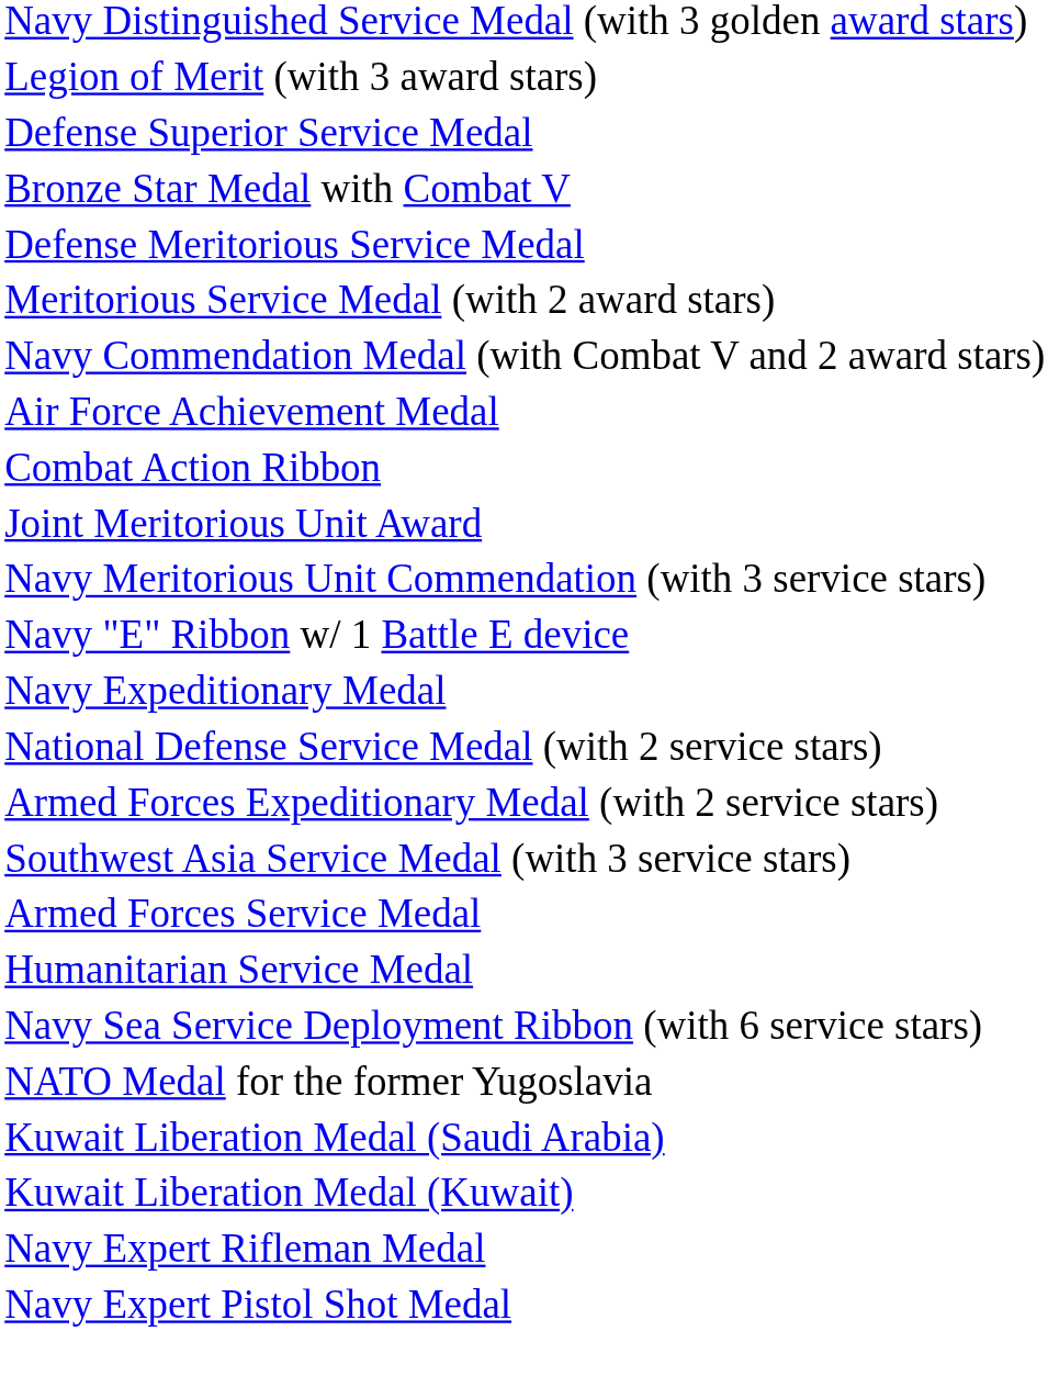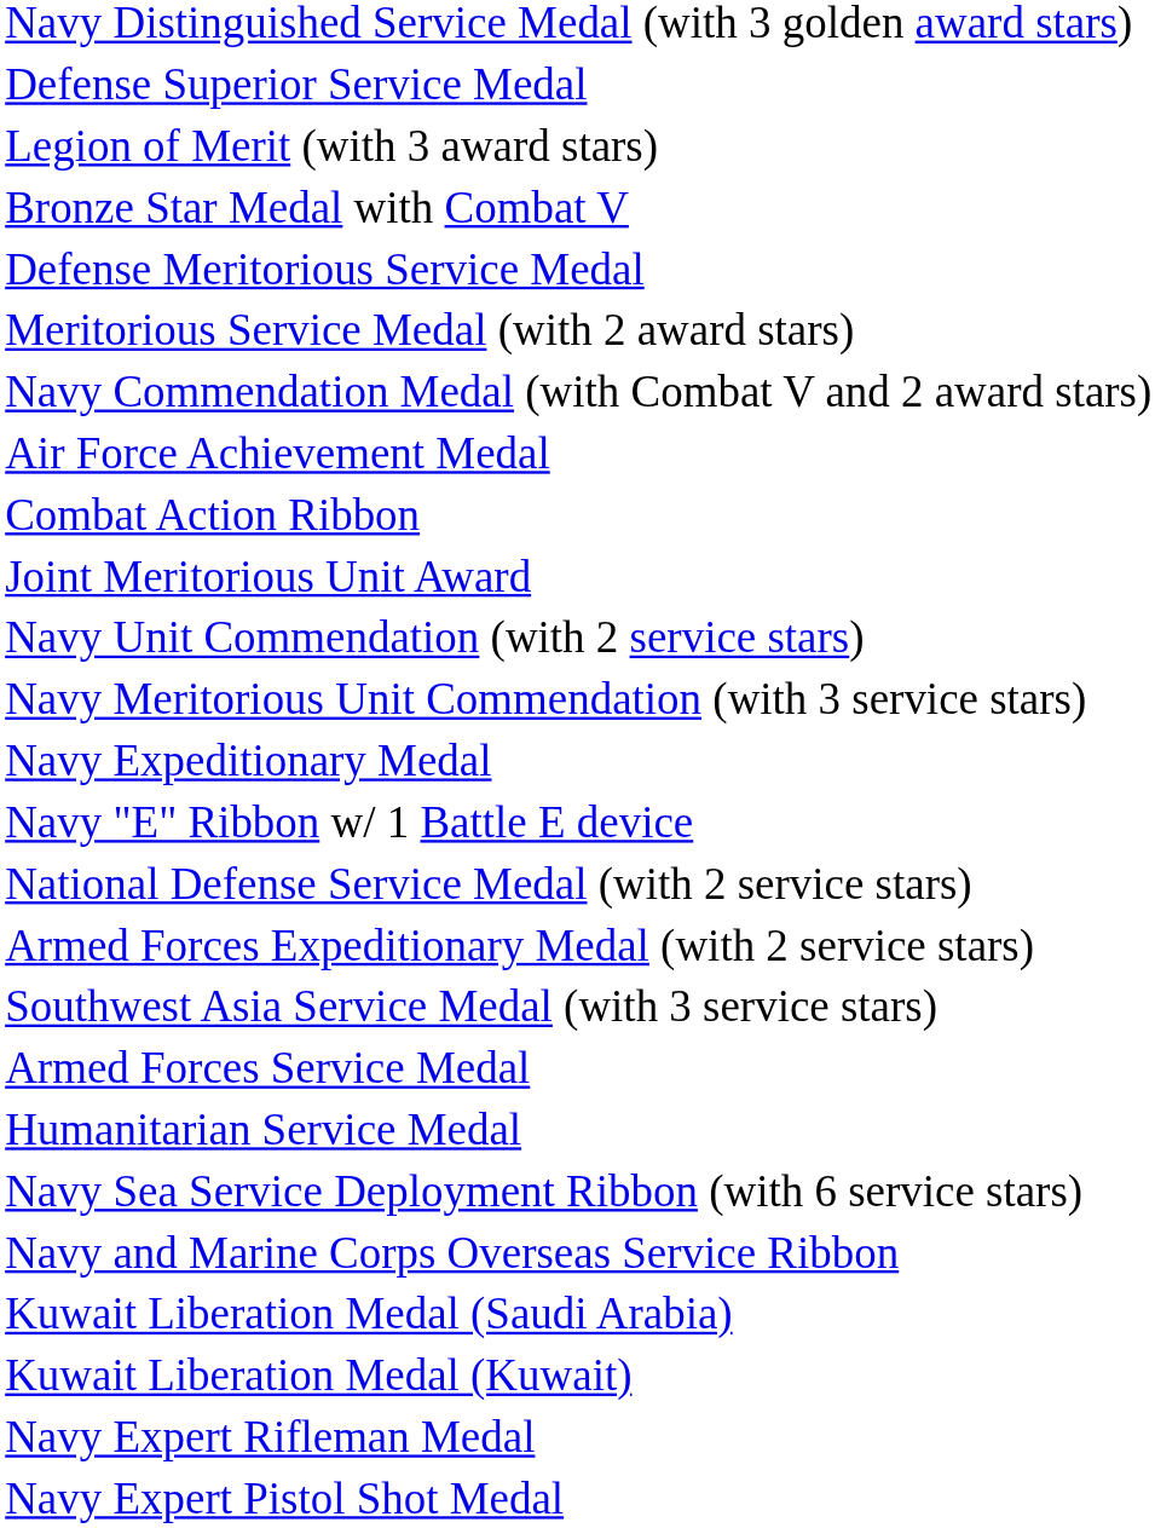rows swapped: Defense Superior Service Medal <-> Legion of Merit (with 3 award stars)
+ row: Navy Unit Commendation (with 2 service stars)
rows swapped: Navy "E" Ribbon w/ 1 Battle E device <-> Navy Expeditionary Medal
+ row: Navy and Marine Corps Overseas Service Ribbon
- row: NATO Medal for the former Yugoslavia
